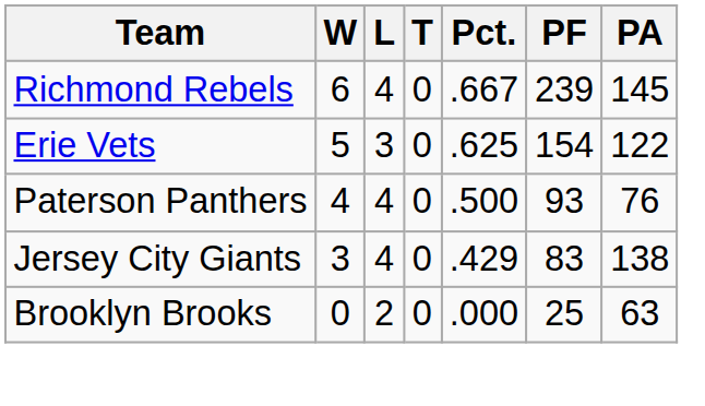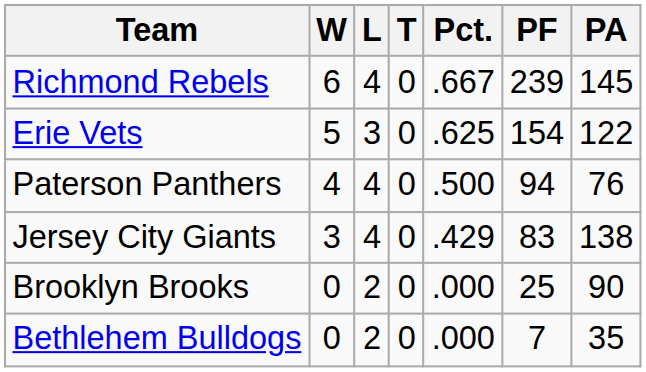Paterson Panthers | PF: 93 -> 94
Brooklyn Brooks | PA: 63 -> 90
+ row: Bethlehem Bulldogs | 0 | 2 | 0 | .000 | 7 | 35
